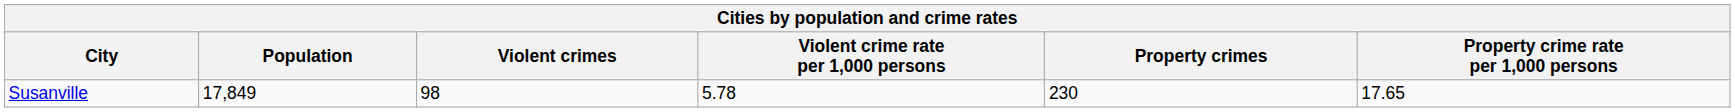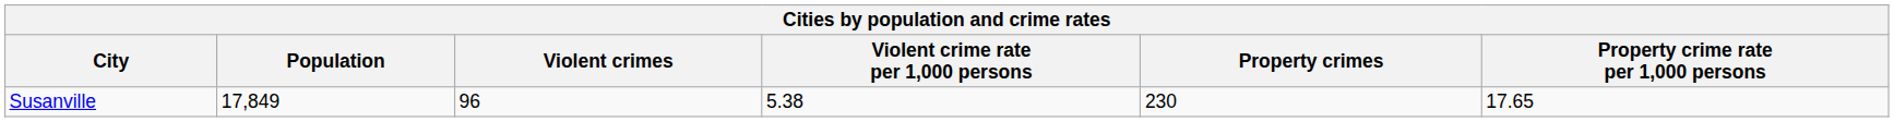Susanville | Violent crimes: 98 -> 96
Susanville | Violent crime rate per 1,000 persons: 5.78 -> 5.38
